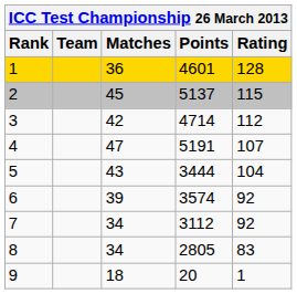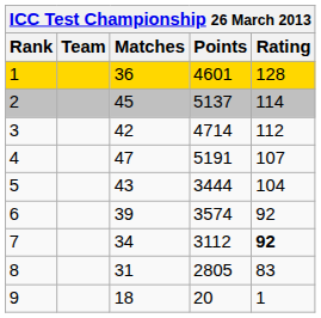2 | Rating: 115 -> 114
7 | Rating: normal -> bold
8 | Matches: 34 -> 31
